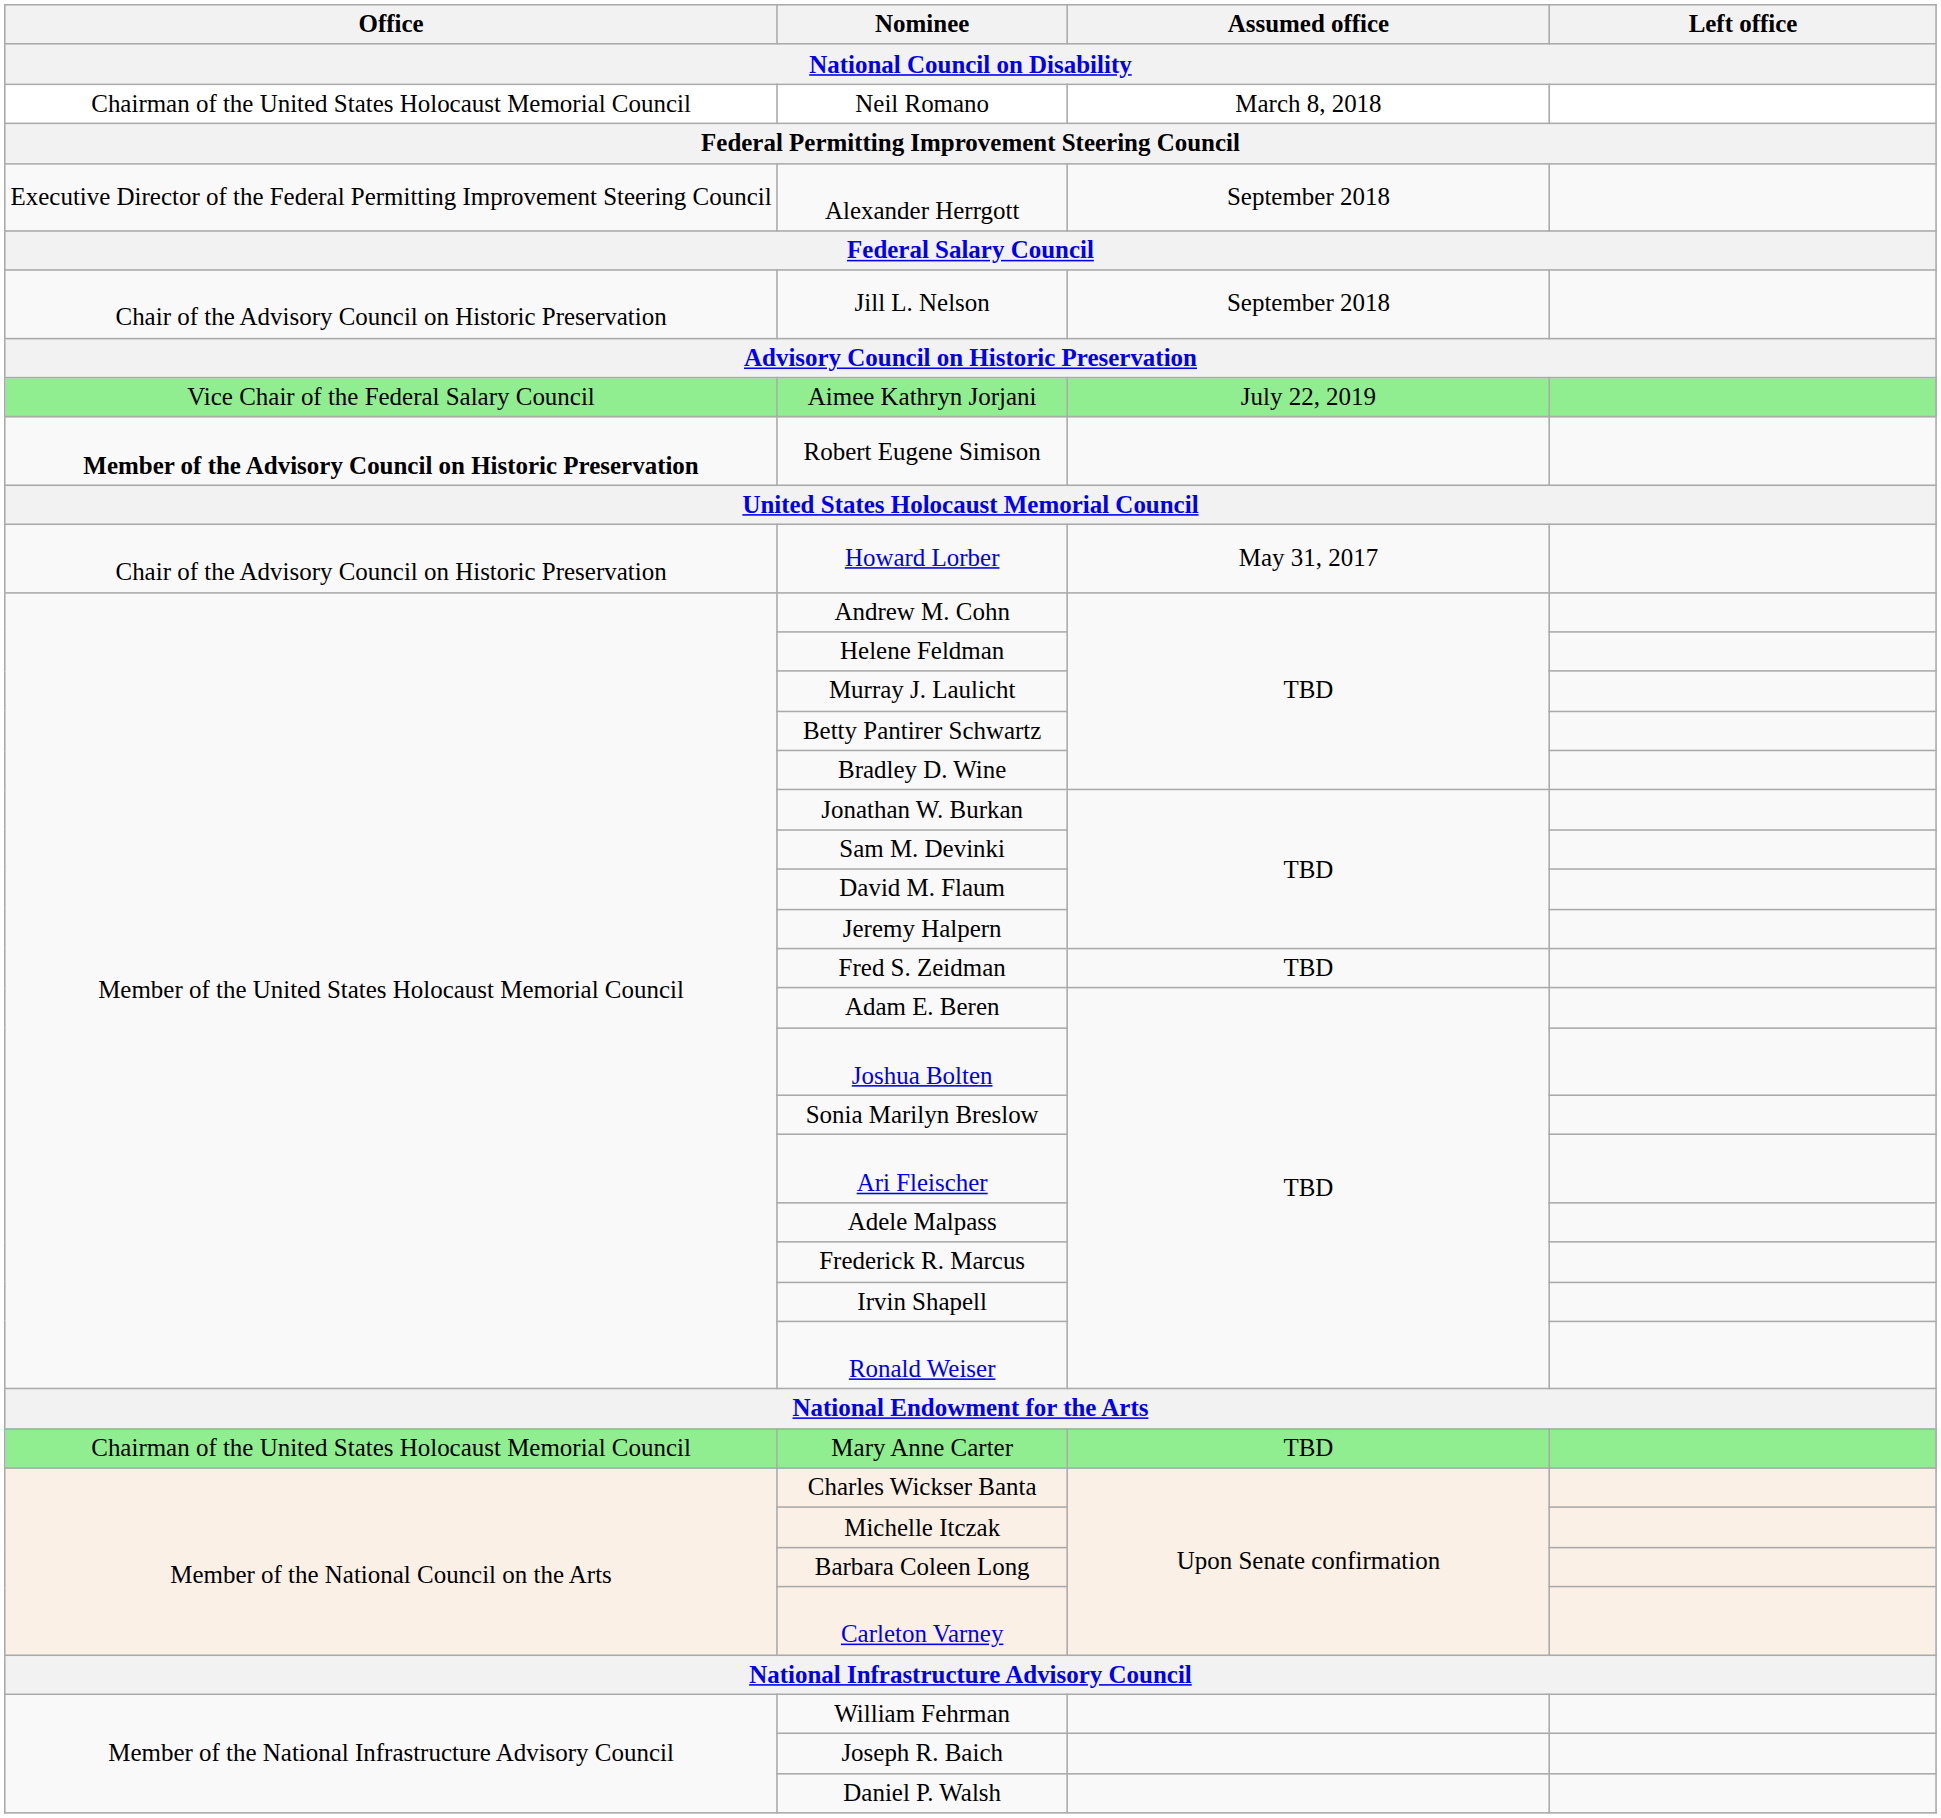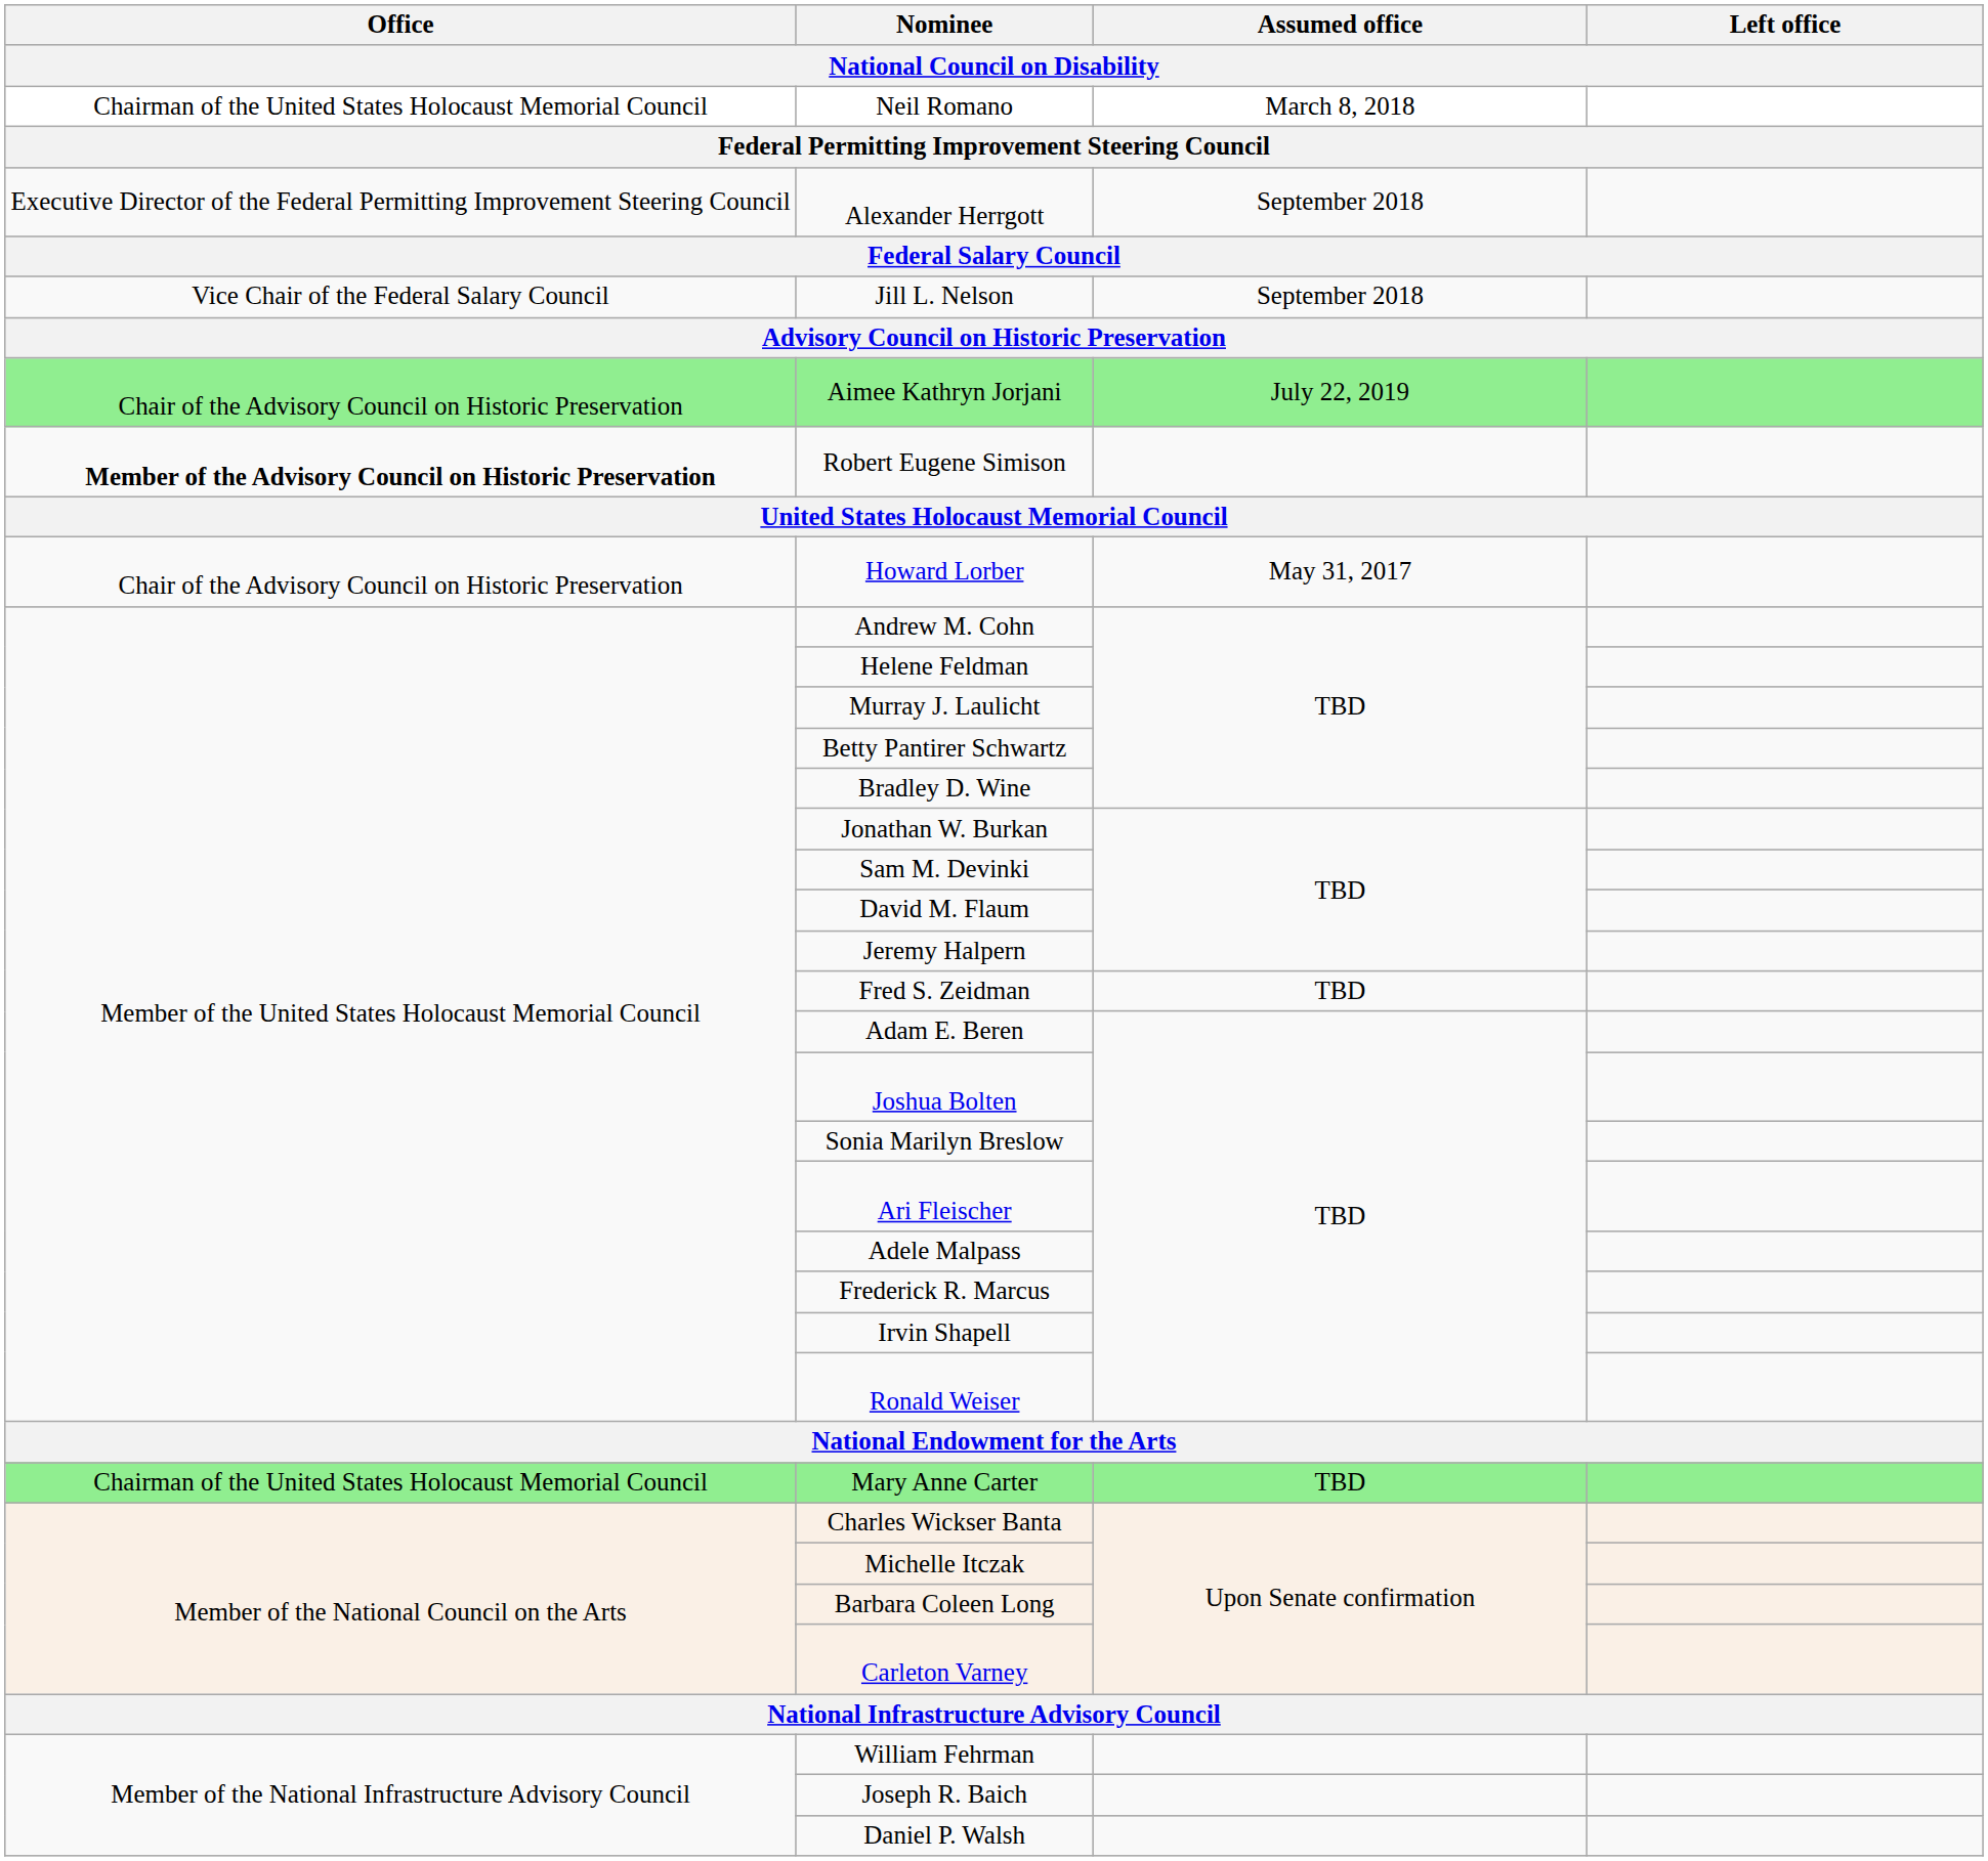Jill L. Nelson | Office: Chair of the Advisory Council on Historic Preservation -> Vice Chair of the Federal Salary Council
Aimee Kathryn Jorjani | Office: Vice Chair of the Federal Salary Council -> Chair of the Advisory Council on Historic Preservation
